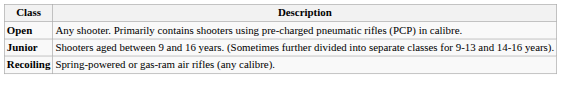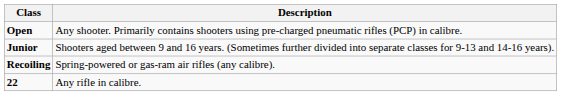+ row: 22 | Any rifle in calibre.
